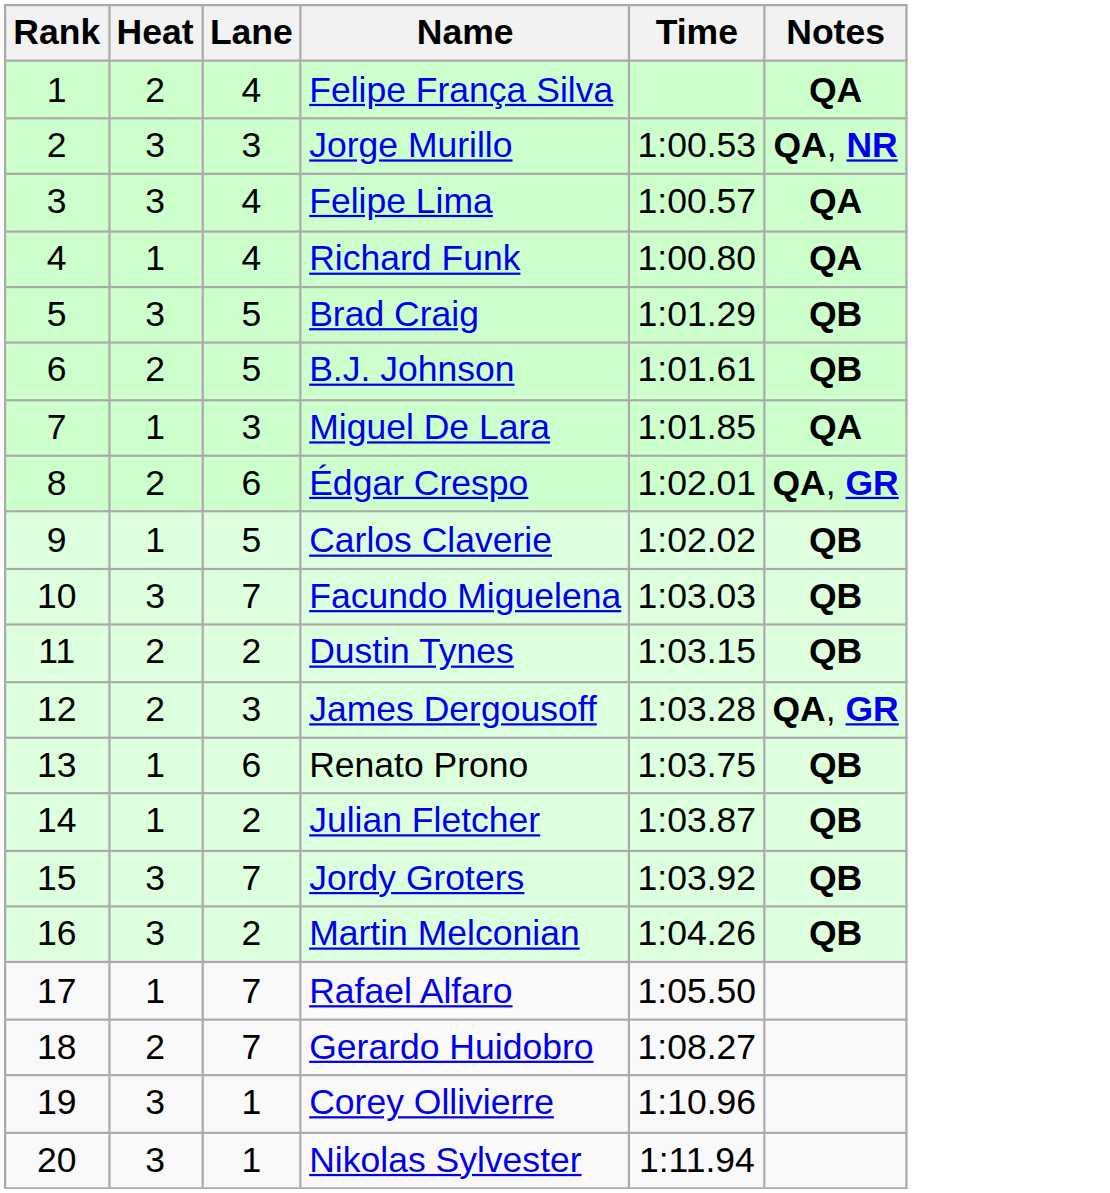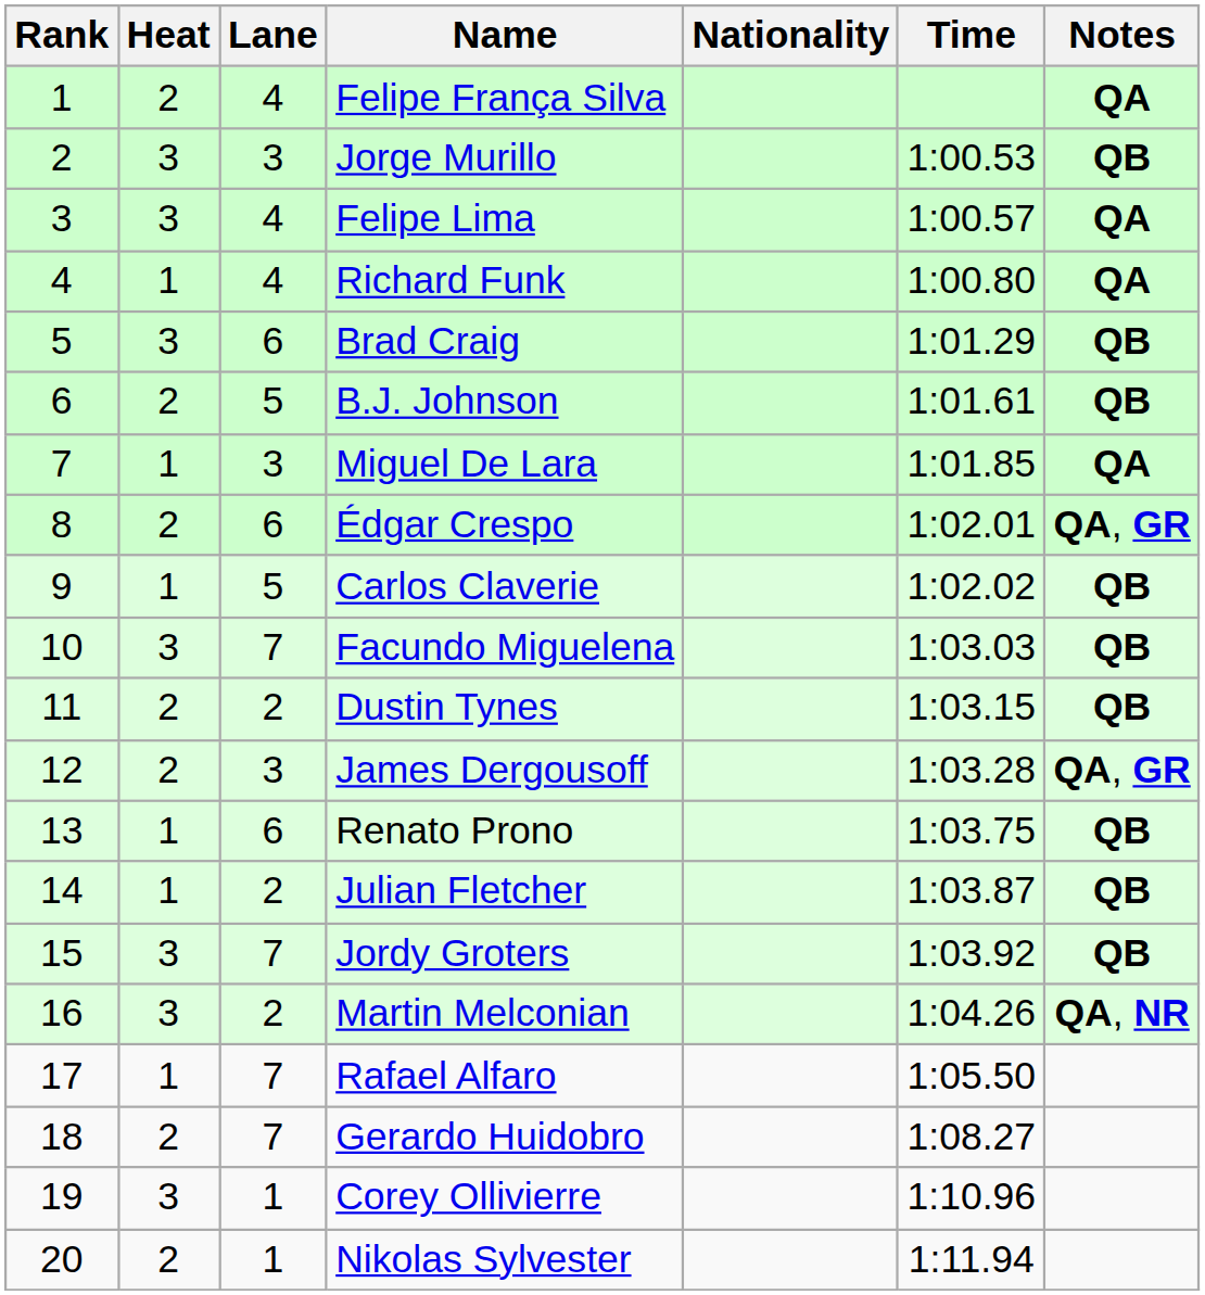+ column: Nationality
Jorge Murillo | Notes: QA, NR -> QB
Brad Craig | Lane: 5 -> 6
Martin Melconian | Notes: QB -> QA, NR
Nikolas Sylvester | Heat: 3 -> 2
